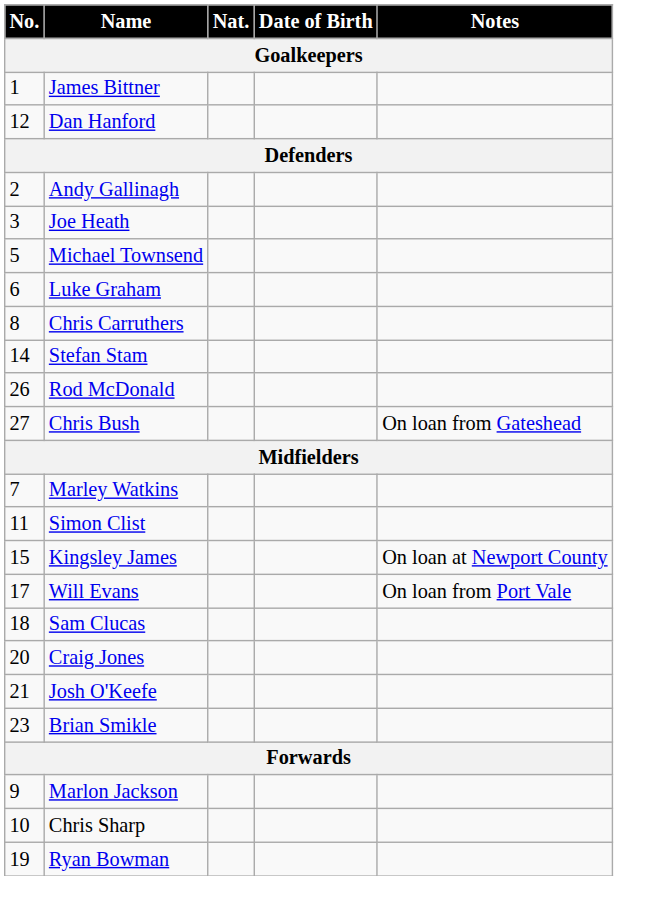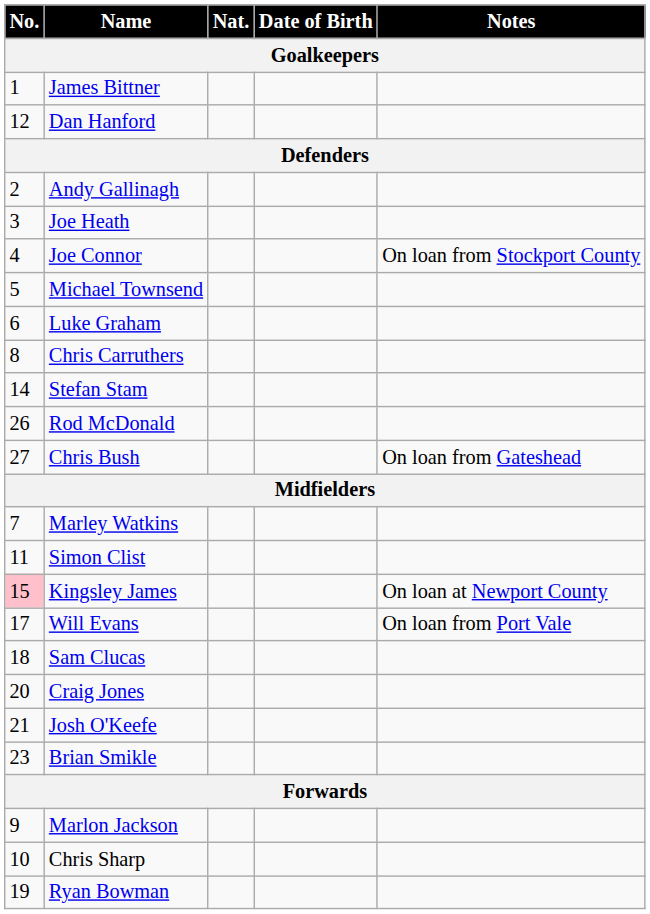+ row: 4 | Joe Connor | On loan from Stockport County
Kingsley James | No.: no background -> pink background
